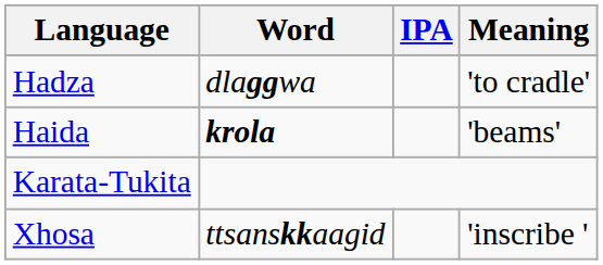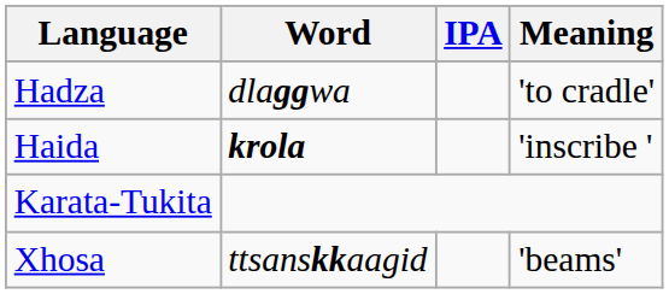Haida | Meaning: 'beams' -> 'inscribe '
Xhosa | Meaning: 'inscribe ' -> 'beams'
